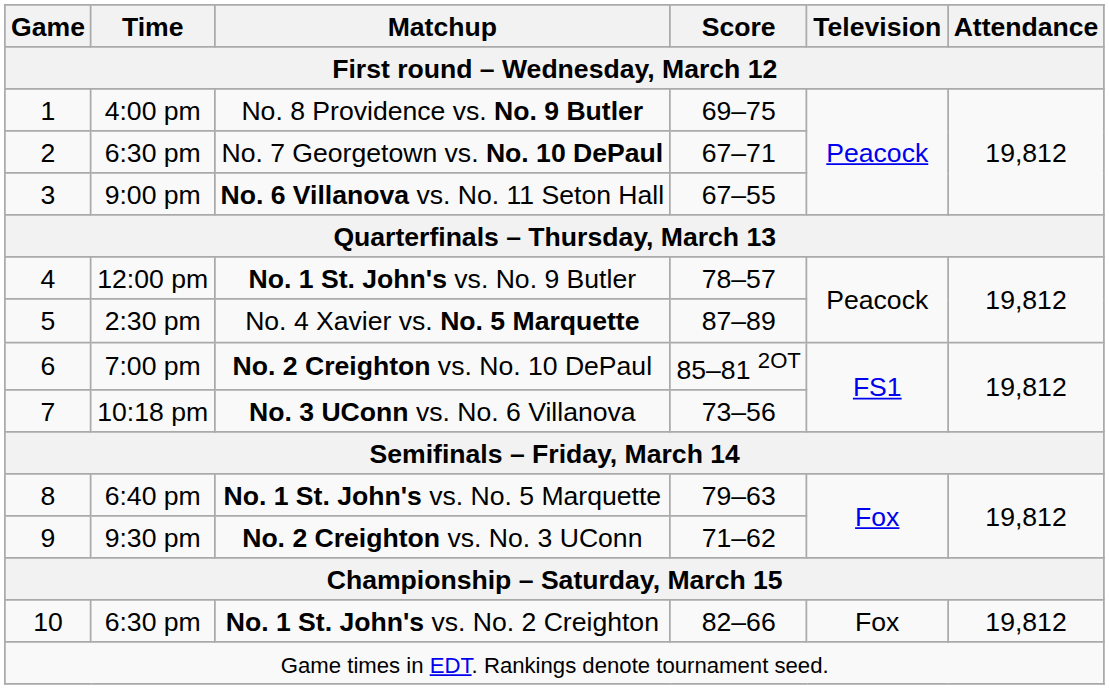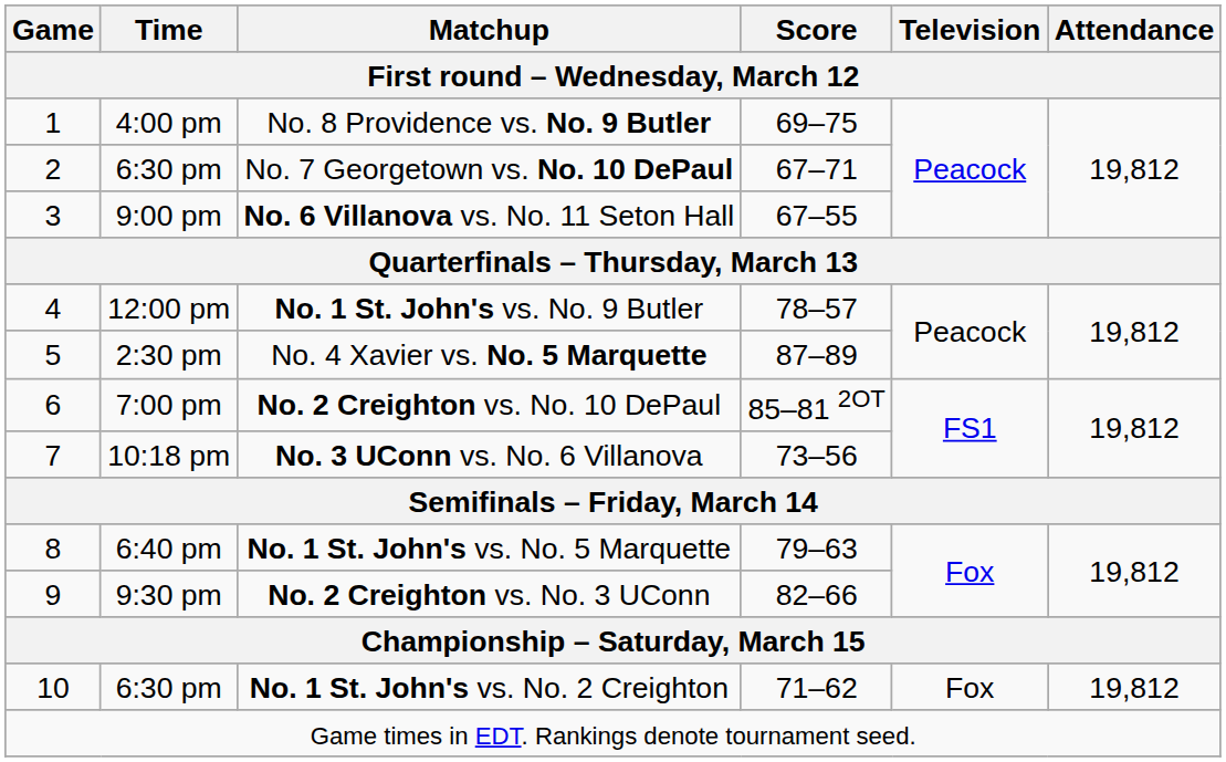No. 2 Creighton vs. No. 3 UConn | Score: 71–62 -> 82–66
No. 1 St. John's vs. No. 2 Creighton | Score: 82–66 -> 71–62
